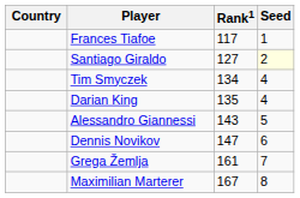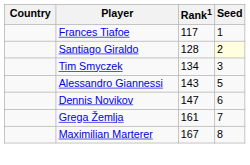Santiago Giraldo | Rank1: 127 -> 128
Tim Smyczek | Seed: 4 -> 3
- row: Darian King | 135 | 4
